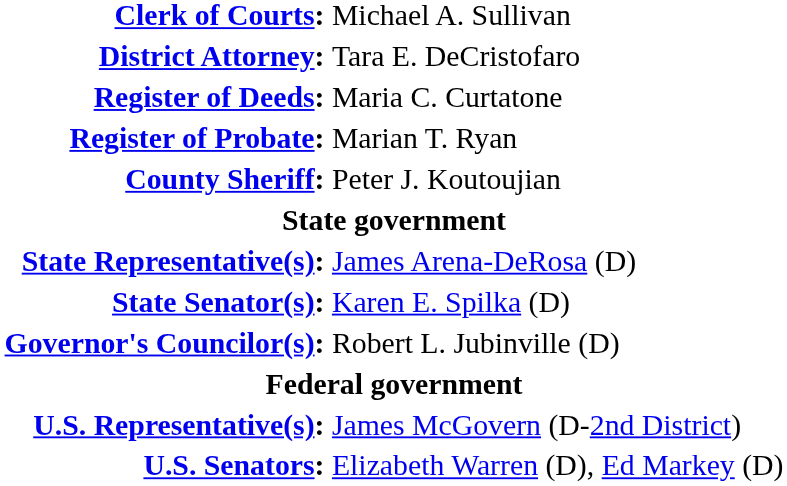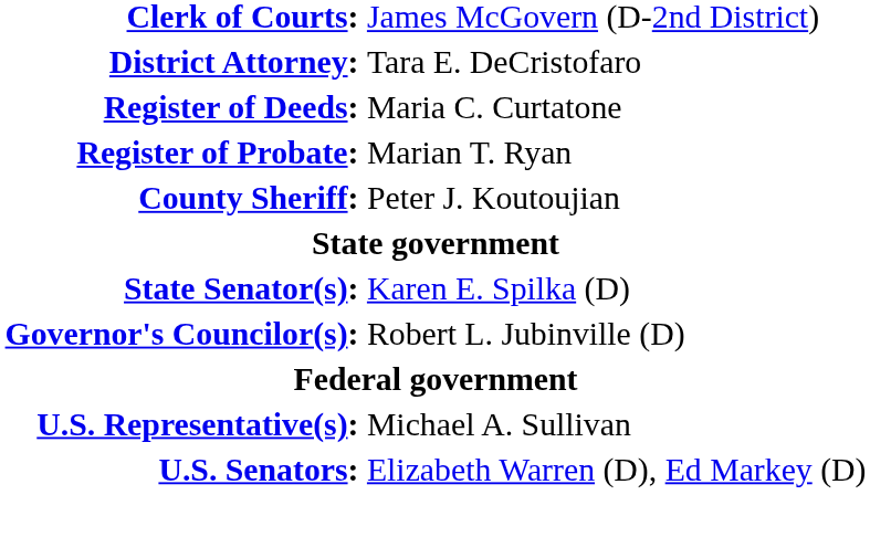Clerk of Courts: | column 2: Michael A. Sullivan -> James McGovern (D-2nd District)
- row: State Representative(s): | James Arena-DeRosa (D)
U.S. Representative(s): | column 2: James McGovern (D-2nd District) -> Michael A. Sullivan
